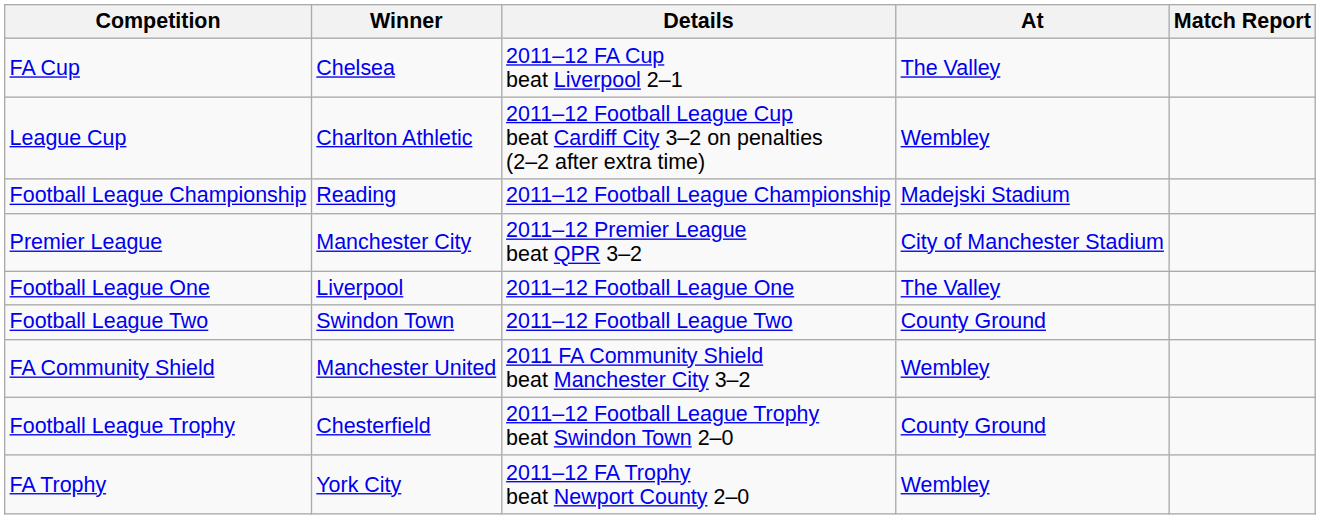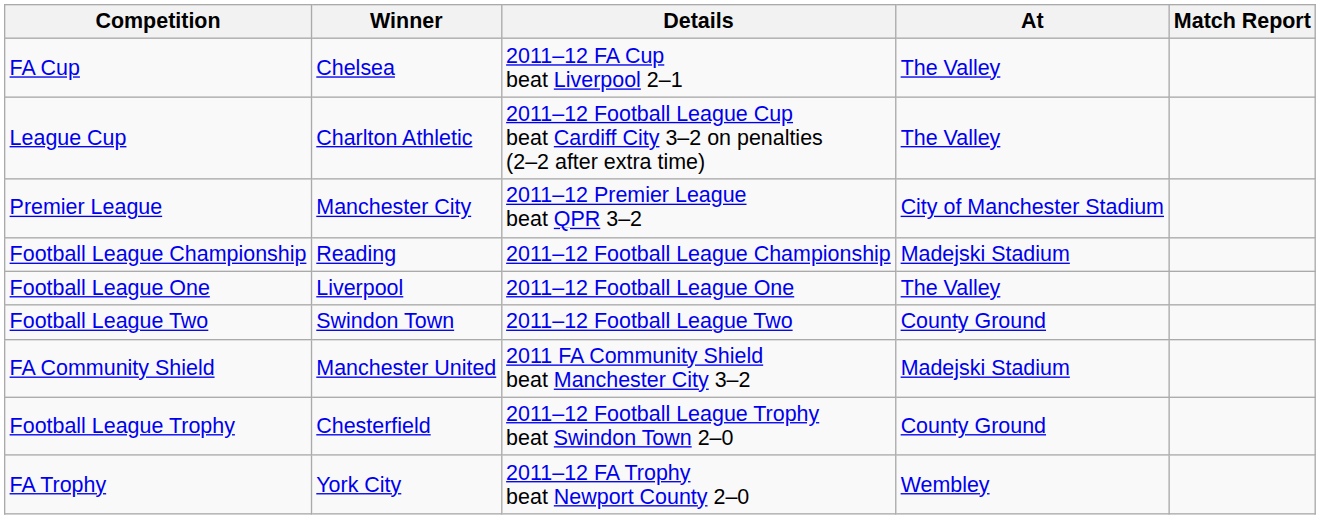League Cup | At: Wembley -> The Valley
rows swapped: Premier League <-> Football League Championship
FA Community Shield | At: Wembley -> Madejski Stadium
